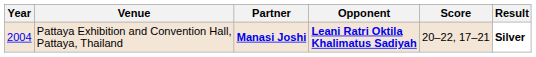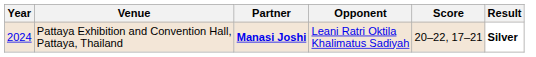Pattaya Exhibition and Convention Hall, Pattaya, Thailand | Year: 2004 -> 2024
Pattaya Exhibition and Convention Hall, Pattaya, Thailand | Opponent: bold -> normal
